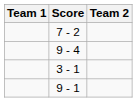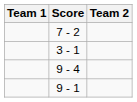rows swapped: 3 - 1 <-> 9 - 4
